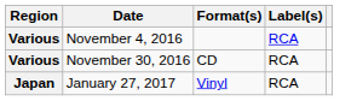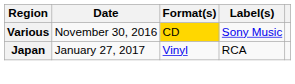- row: Various | November 4, 2016 | RCA
November 30, 2016 | Format(s): no background -> gold background
November 30, 2016 | Label(s): RCA -> Sony Music
